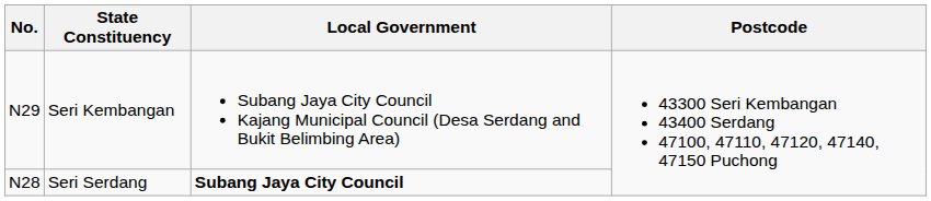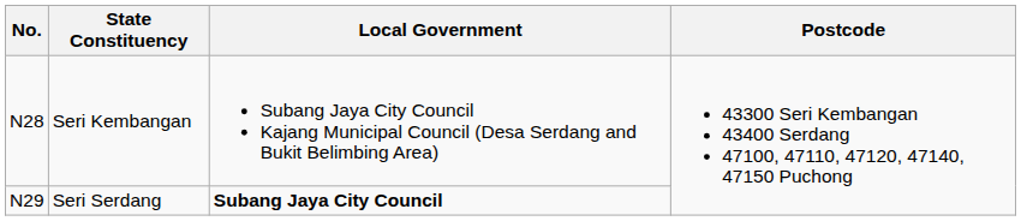Seri Kembangan | No.: N29 -> N28
Seri Serdang | No.: N28 -> N29
